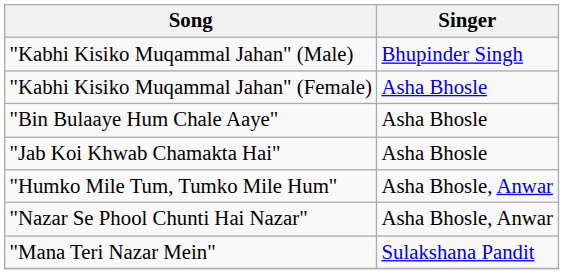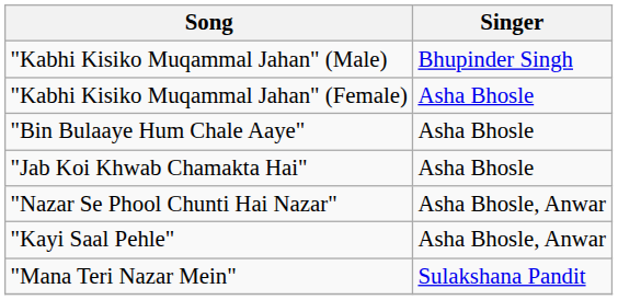- row: "Humko Mile Tum, Tumko Mile Hum" | Asha Bhosle, Anwar
+ row: "Kayi Saal Pehle" | Asha Bhosle, Anwar
